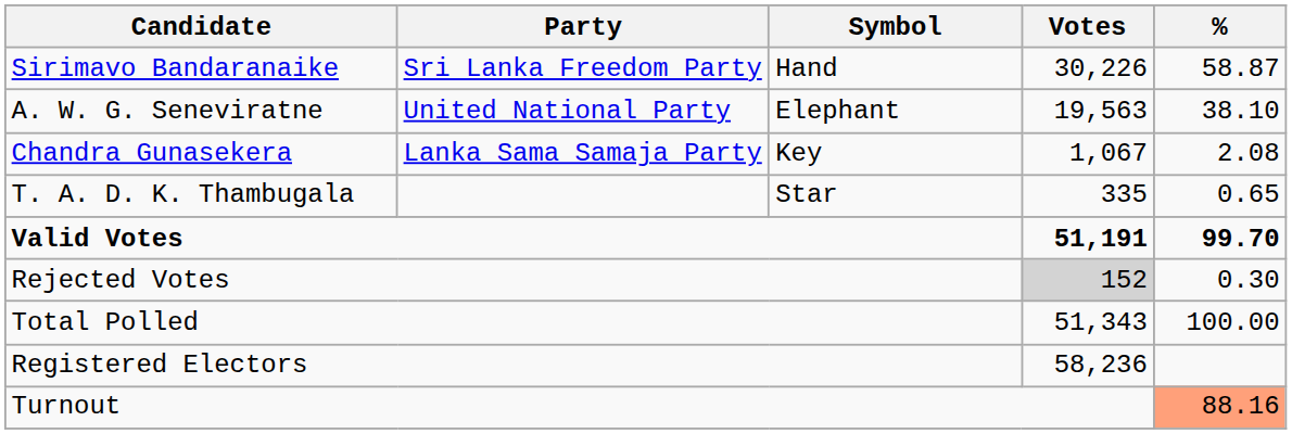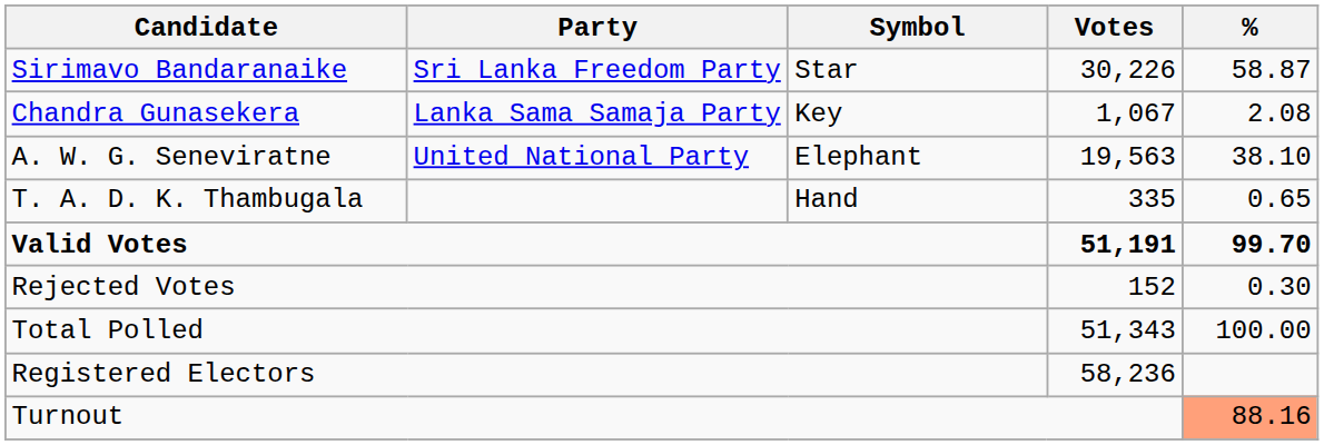Sirimavo Bandaranaike | Symbol: Hand -> Star
rows swapped: A. W. G. Seneviratne <-> Chandra Gunasekera
T. A. D. K. Thambugala | Symbol: Star -> Hand
Rejected Votes | Votes: lightgrey background -> no background
